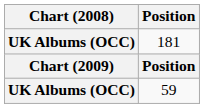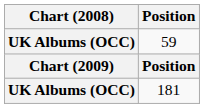rows swapped: 181 <-> 59
